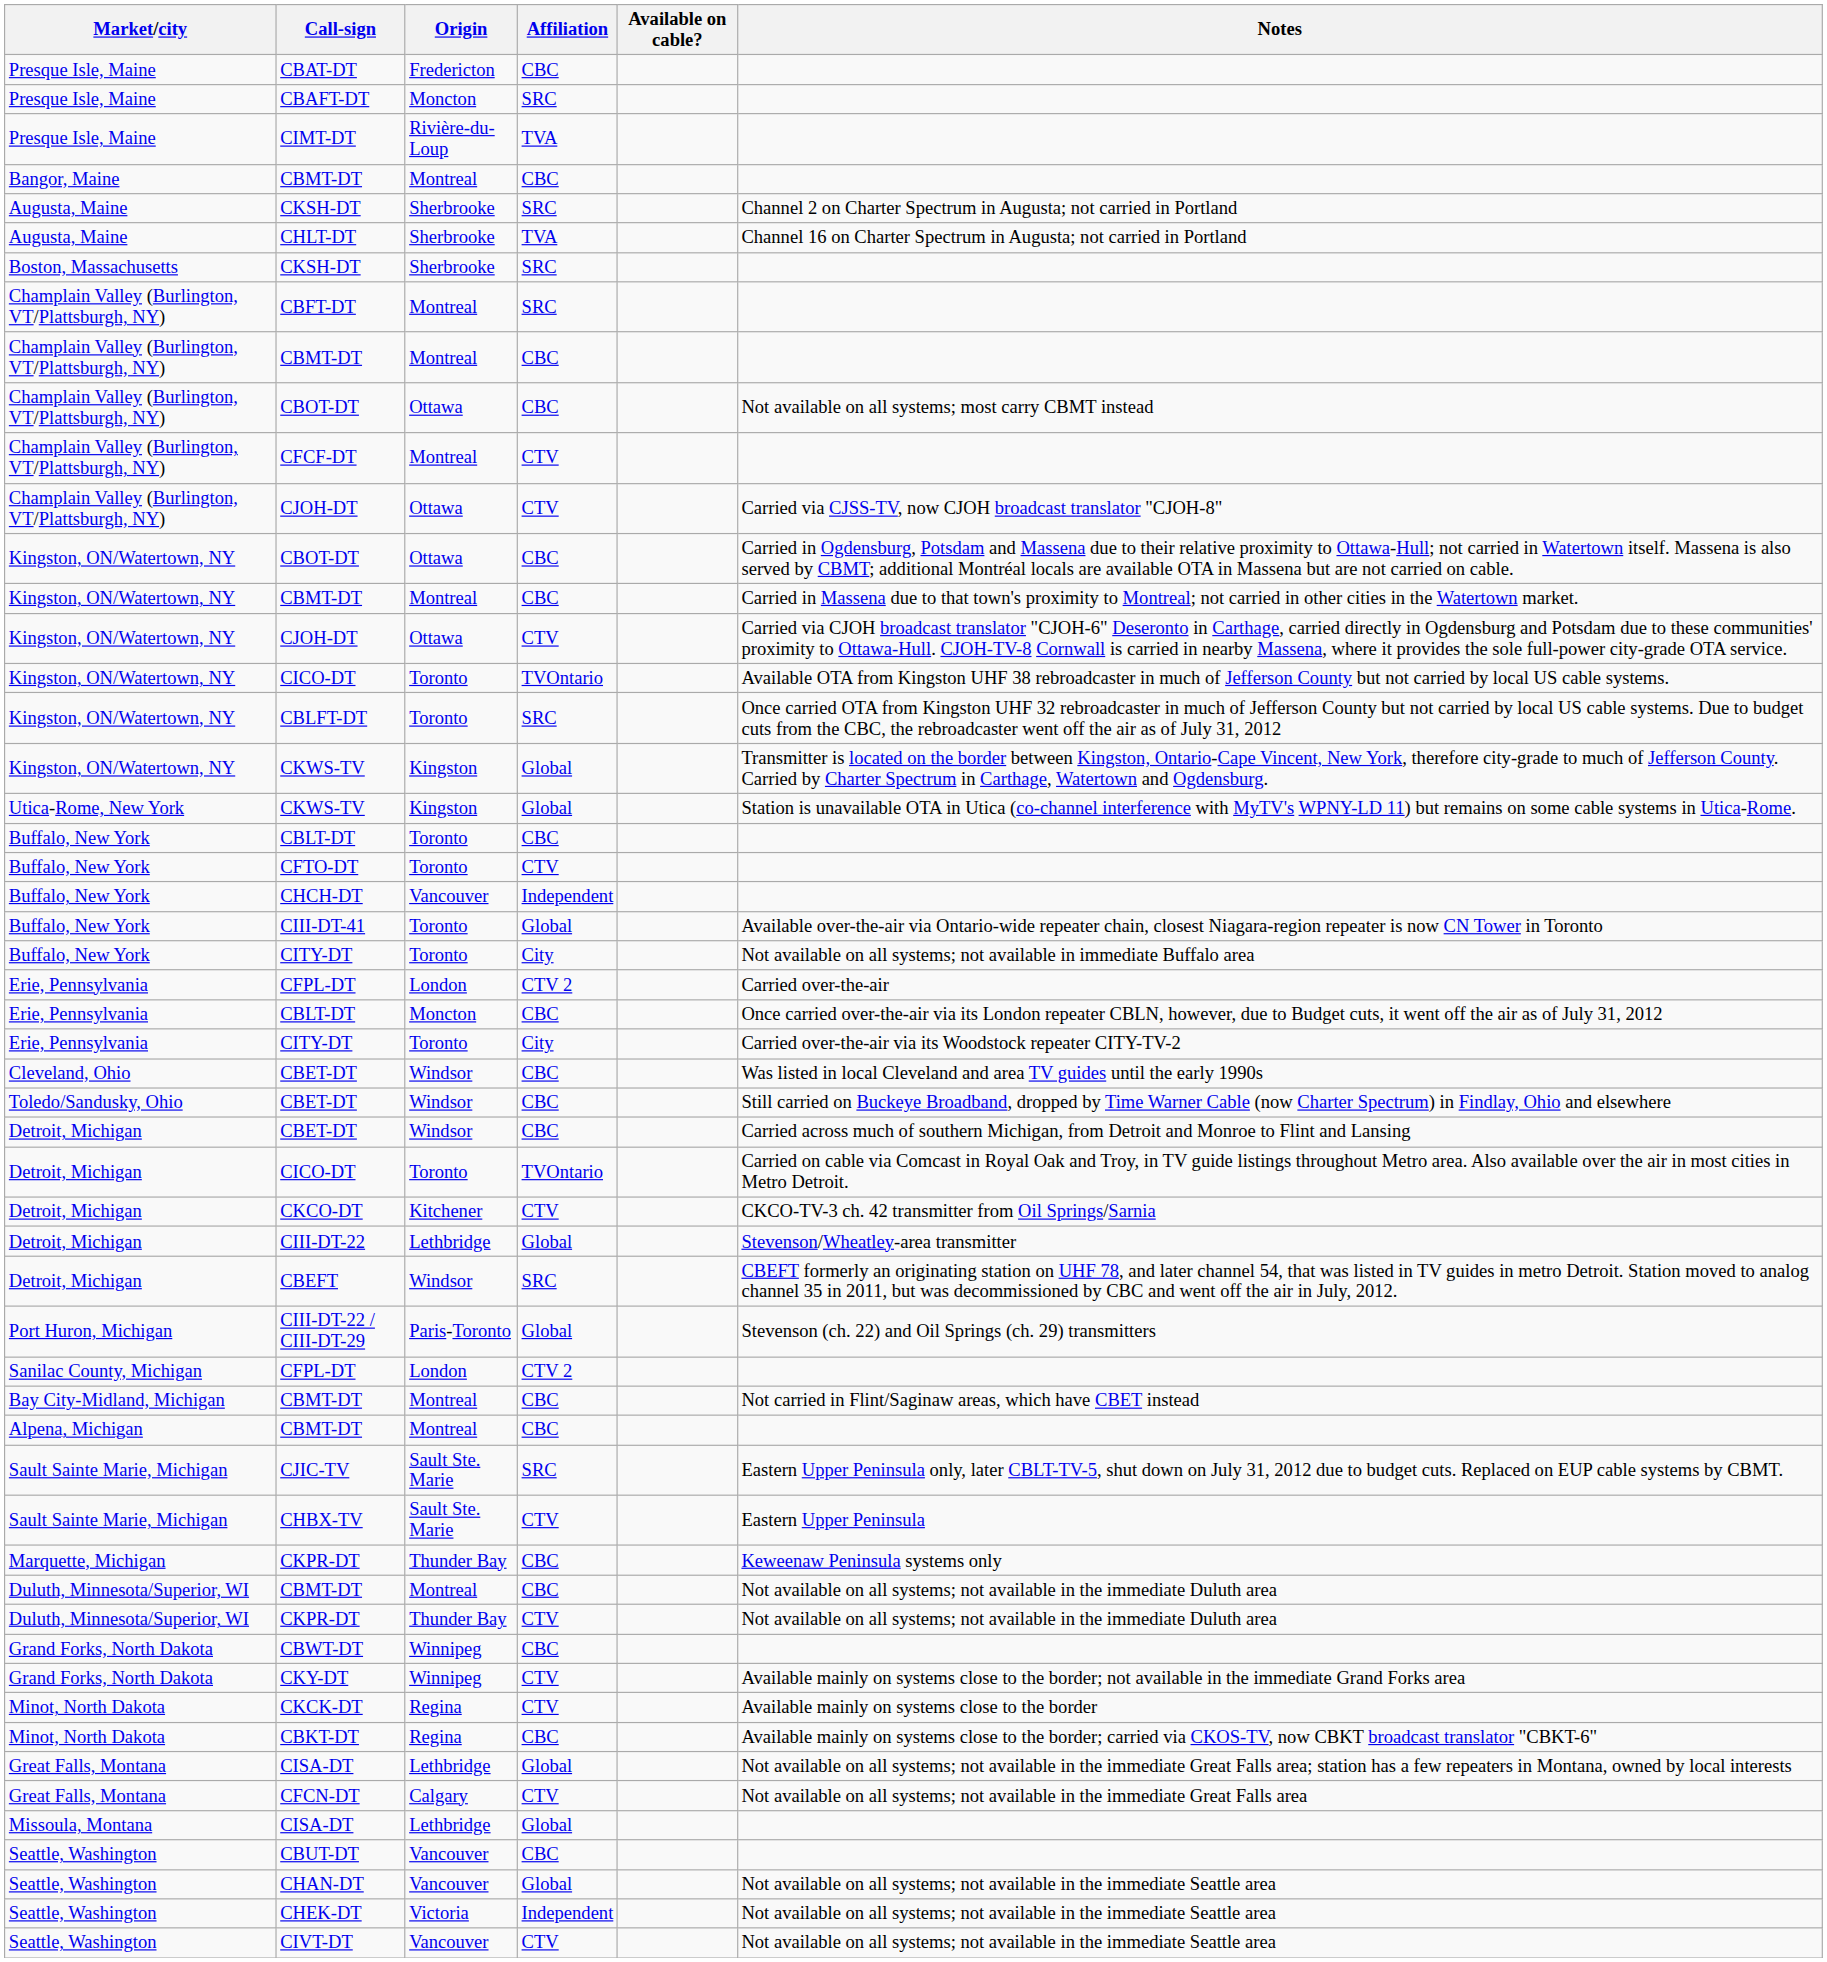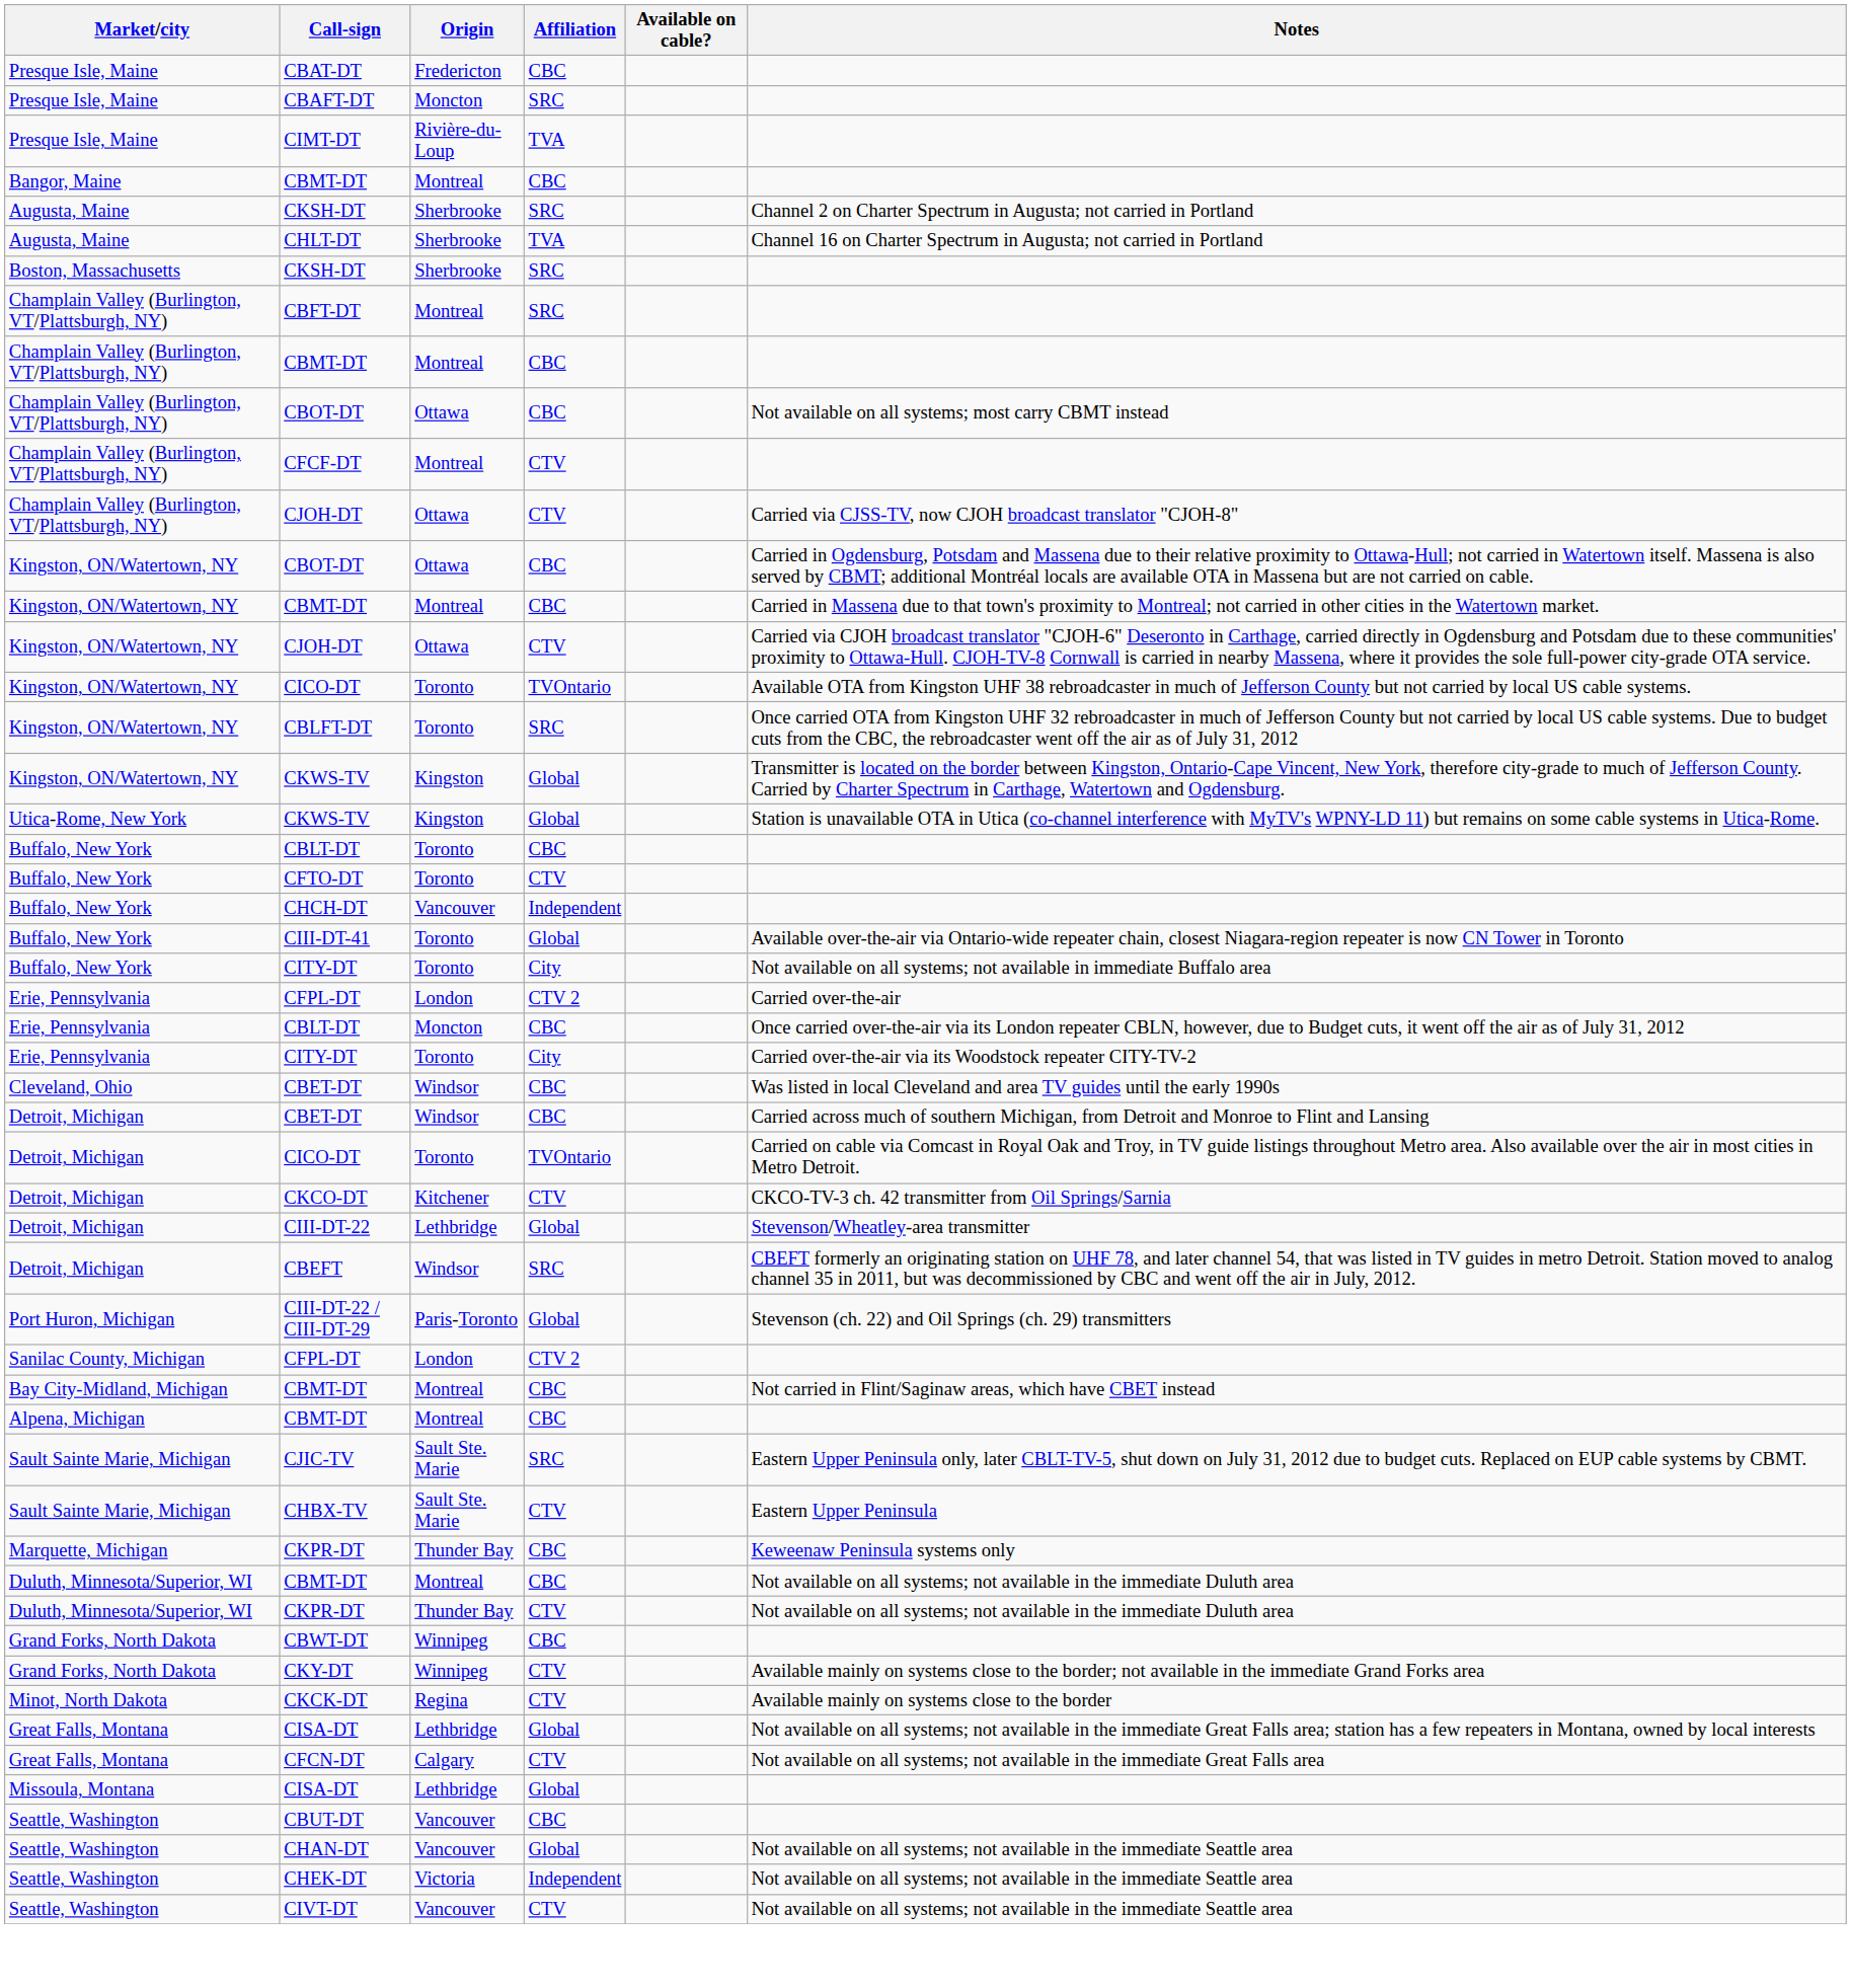- row: Toledo/Sandusky, Ohio | CBET-DT | Windsor | CBC | Still carried on Buckeye Broadband, dropped by Time Warner Cable (now Charter Spectrum) in Findlay, Ohio and elsewhere
- row: Minot, North Dakota | CBKT-DT | Regina | CBC | Available mainly on systems close to the border; carried via CKOS-TV, now CBKT broadcast translator "CBKT-6"
